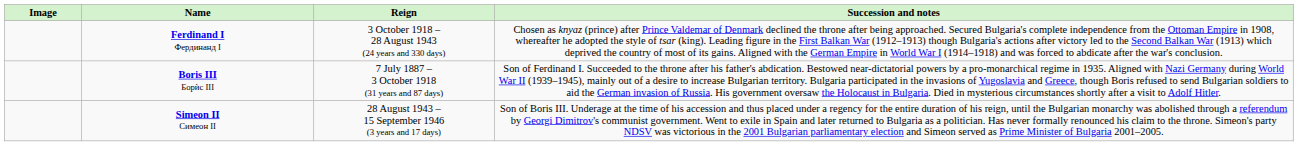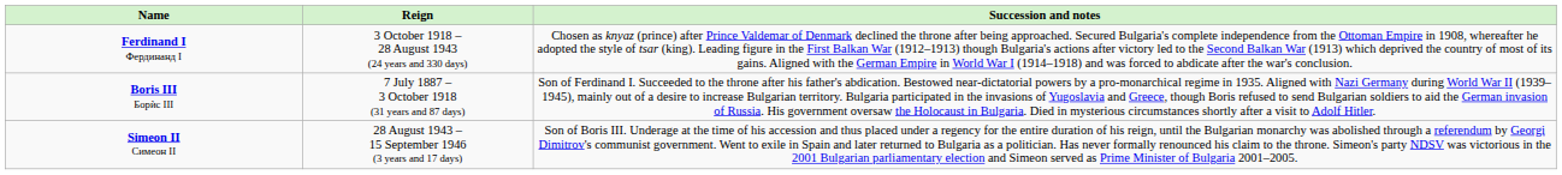- column: Image
